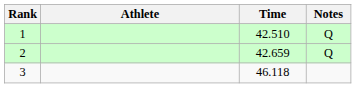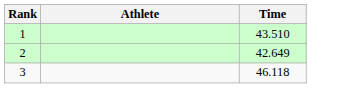- column: Notes | Q | Q
1 | Time: 42.510 -> 43.510
2 | Time: 42.659 -> 42.649
